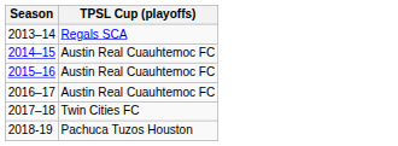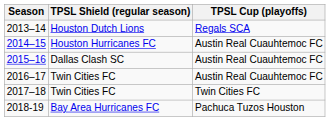+ column: TPSL Shield (regular season) | Houston Dutch Lions | Houston Hurricanes FC | Dallas Clash SC | Twin Cities FC | Twin Cities FC | Bay Area Hurricanes FC
